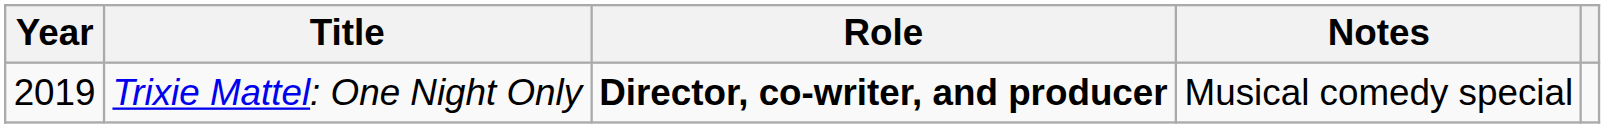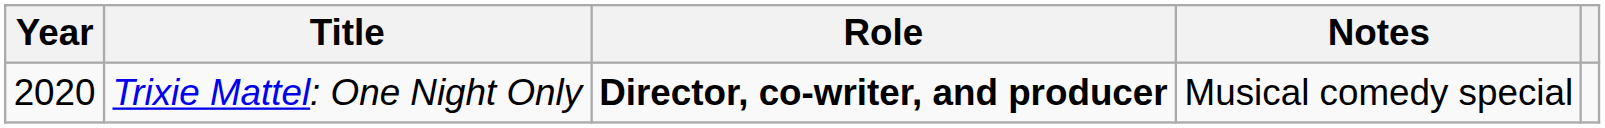Trixie Mattel: One Night Only | Year: 2019 -> 2020
